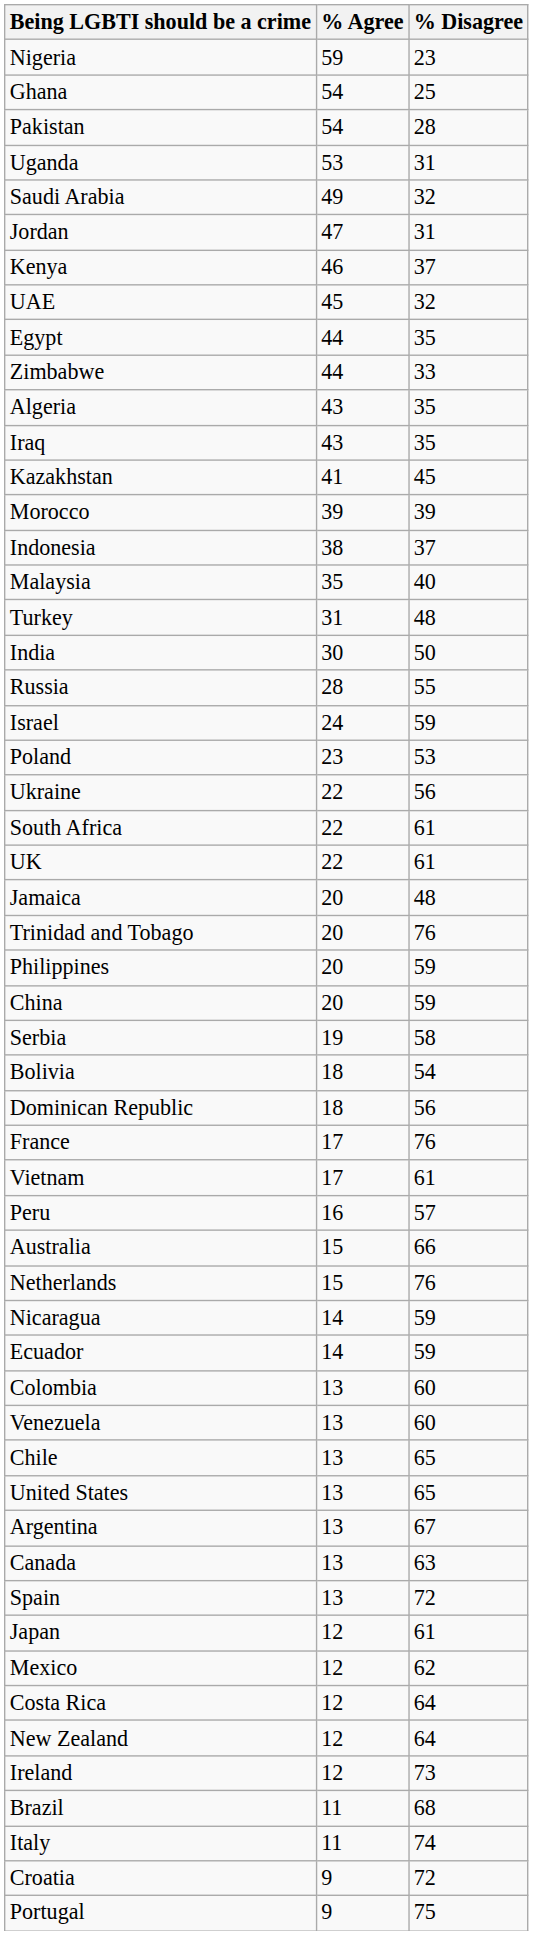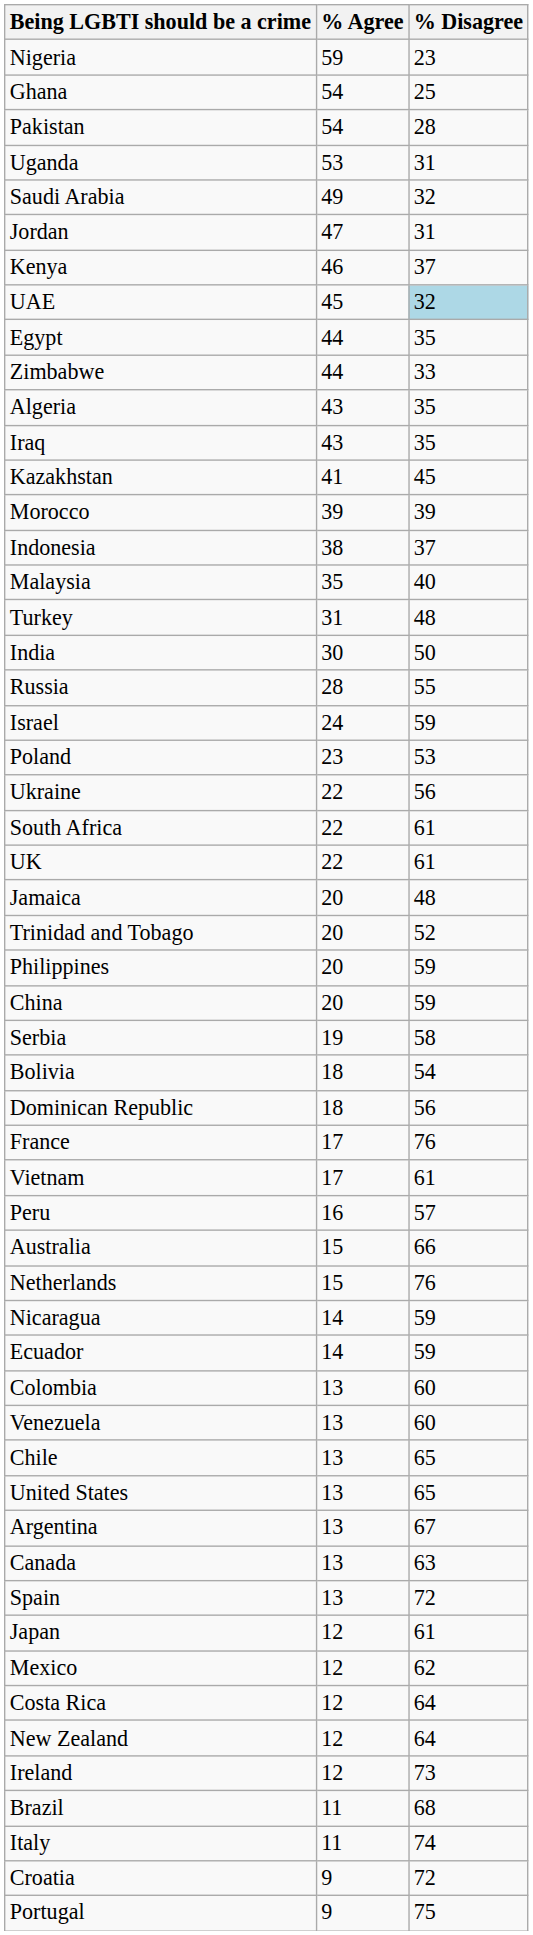UAE | % Disagree: no background -> lightblue background
Trinidad and Tobago | % Disagree: 76 -> 52
